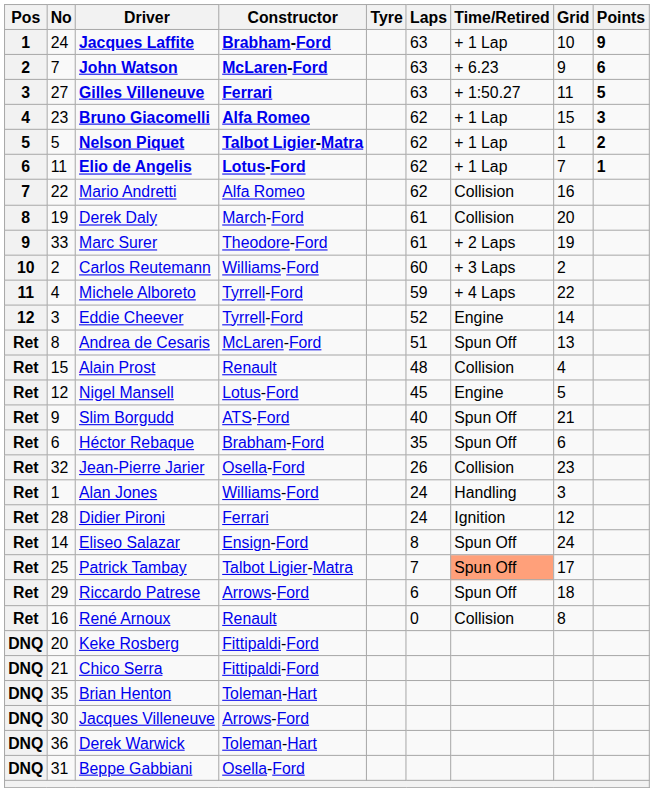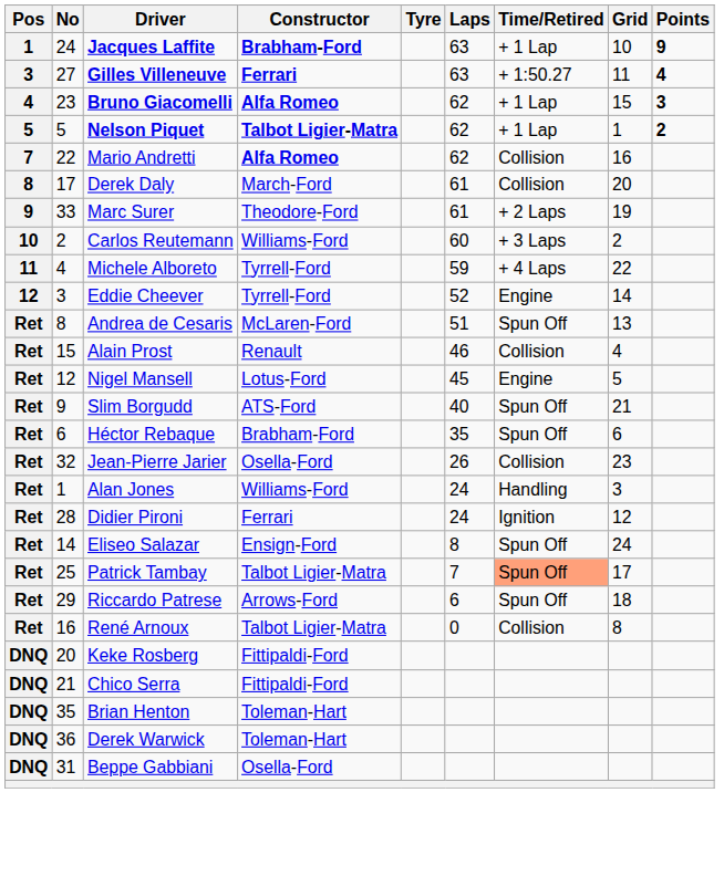- row: 2 | 7 | John Watson | McLaren-Ford | 63 | + 6.23 | 9 | 6
Gilles Villeneuve | Points: 5 -> 4
- row: 6 | 11 | Elio de Angelis | Lotus-Ford | 62 | + 1 Lap | 7 | 1
Mario Andretti | Constructor: normal -> bold
Derek Daly | No: 19 -> 17
Alain Prost | Laps: 48 -> 46
René Arnoux | Constructor: Renault -> Talbot Ligier-Matra
- row: DNQ | 30 | Jacques Villeneuve | Arrows-Ford
